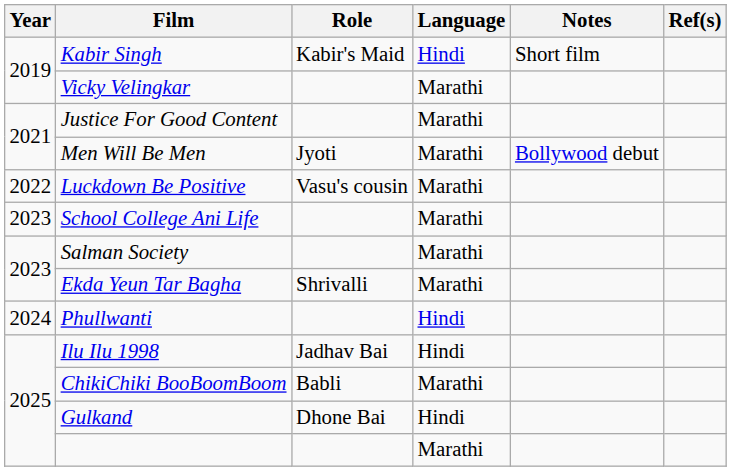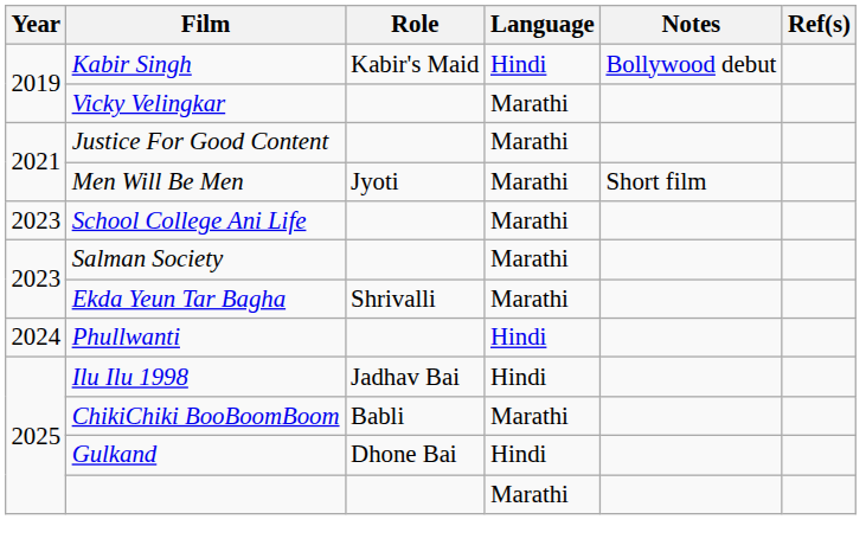Kabir Singh | Notes: Short film -> Bollywood debut
Men Will Be Men | Notes: Bollywood debut -> Short film
- row: 2022 | Luckdown Be Positive | Vasu's cousin | Marathi
